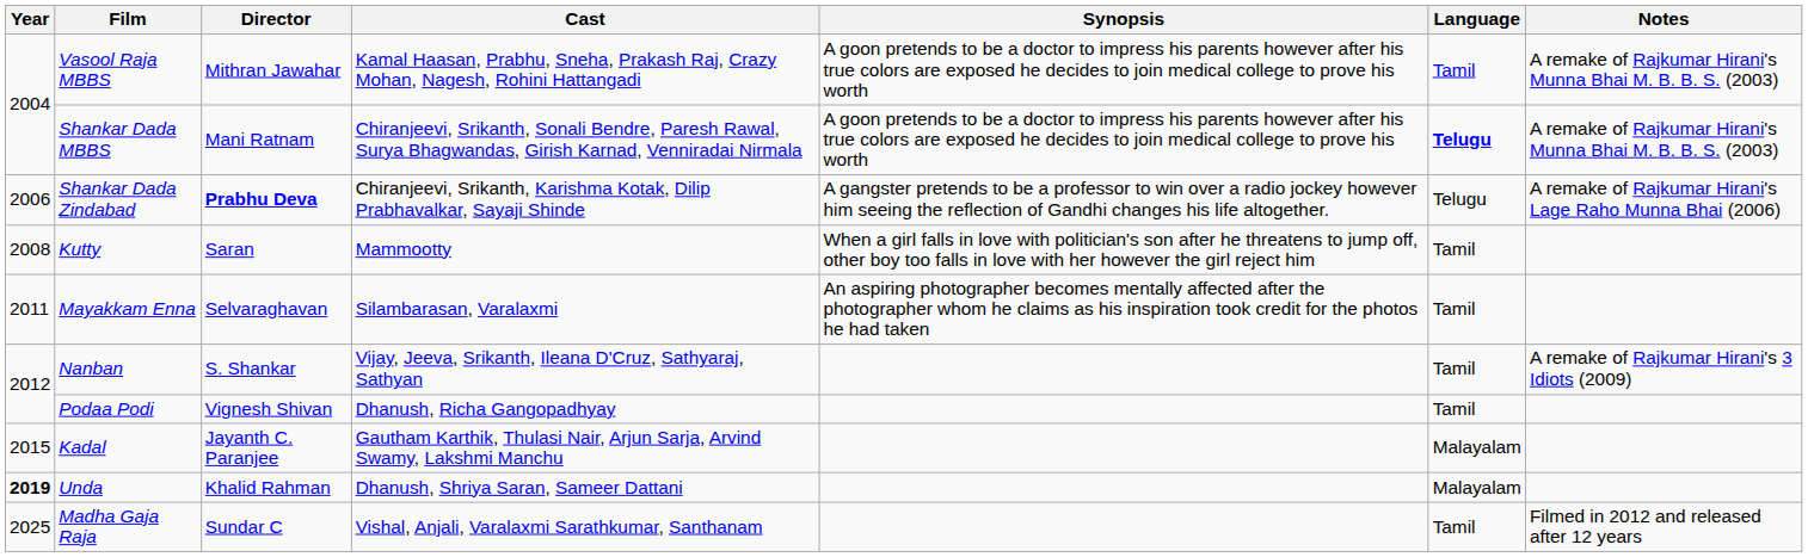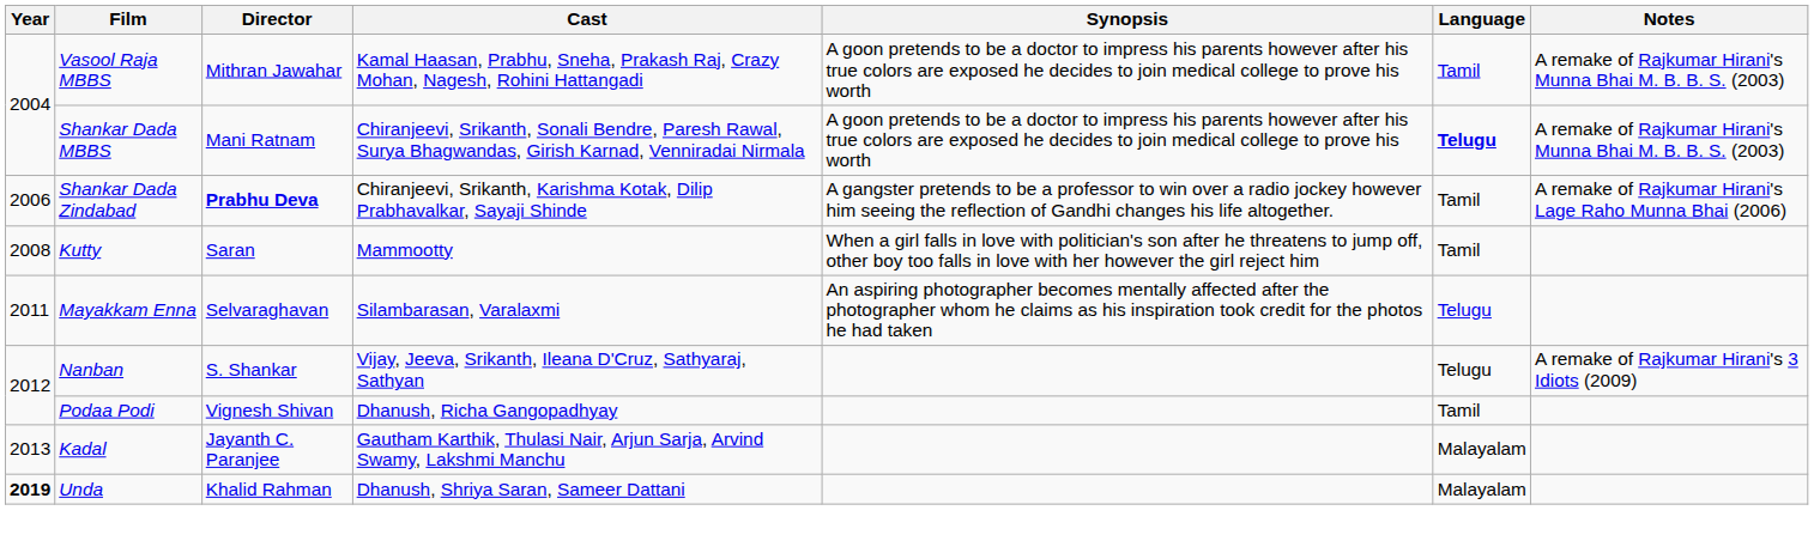Shankar Dada Zindabad | Language: Telugu -> Tamil
Mayakkam Enna | Language: Tamil -> Telugu
Nanban | Language: Tamil -> Telugu
Kadal | Year: 2015 -> 2013
- row: 2025 | Madha Gaja Raja | Sundar C | Vishal, Anjali, Varalaxmi Sarathkumar, Santhanam | Tamil | Filmed in 2012 and released after 12 years
